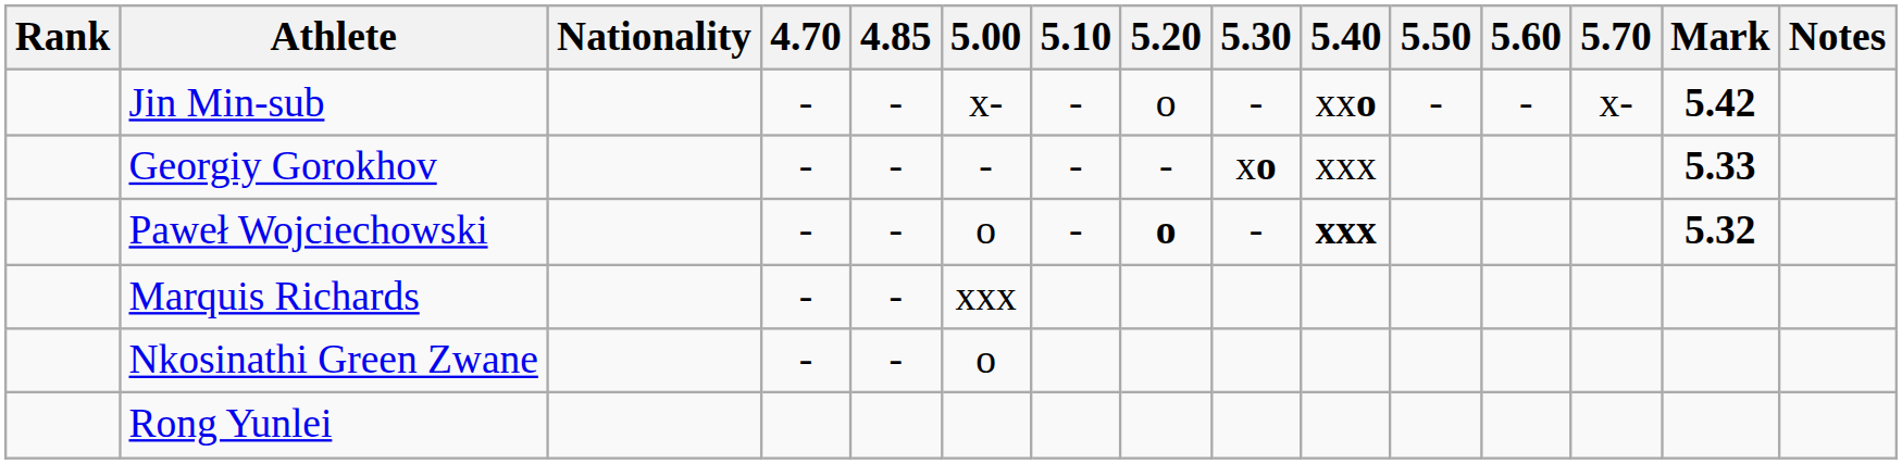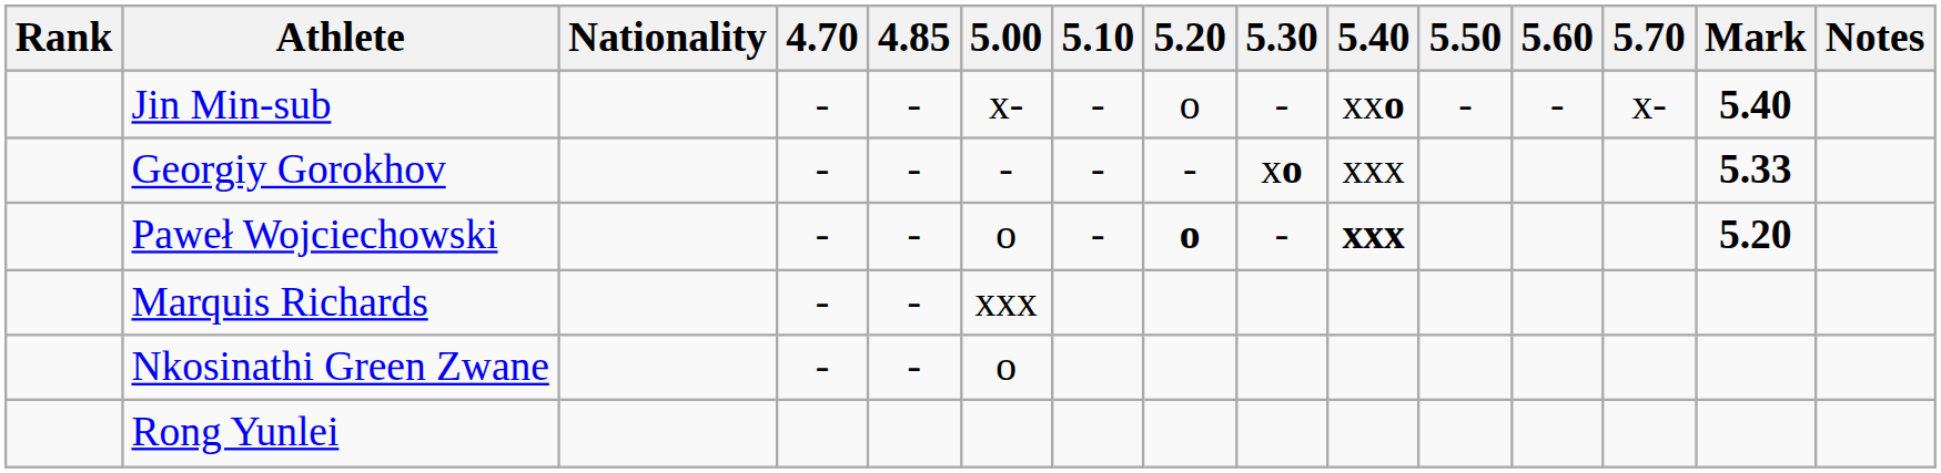Jin Min-sub | Mark: 5.42 -> 5.40
Paweł Wojciechowski | Mark: 5.32 -> 5.20
